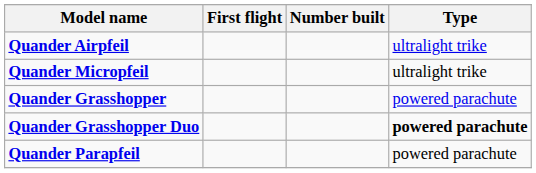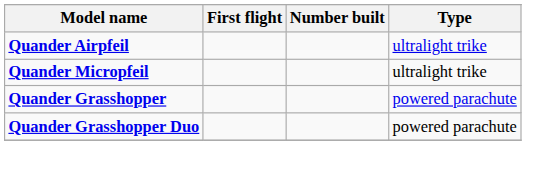Quander Grasshopper Duo | Type: bold -> normal
- row: Quander Parapfeil | powered parachute
